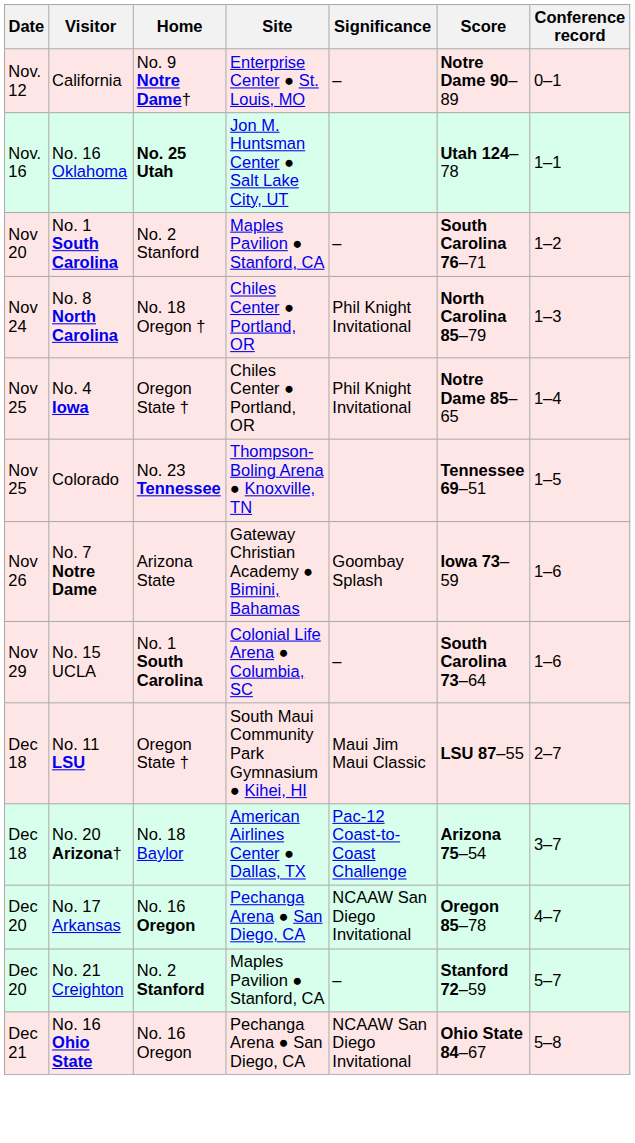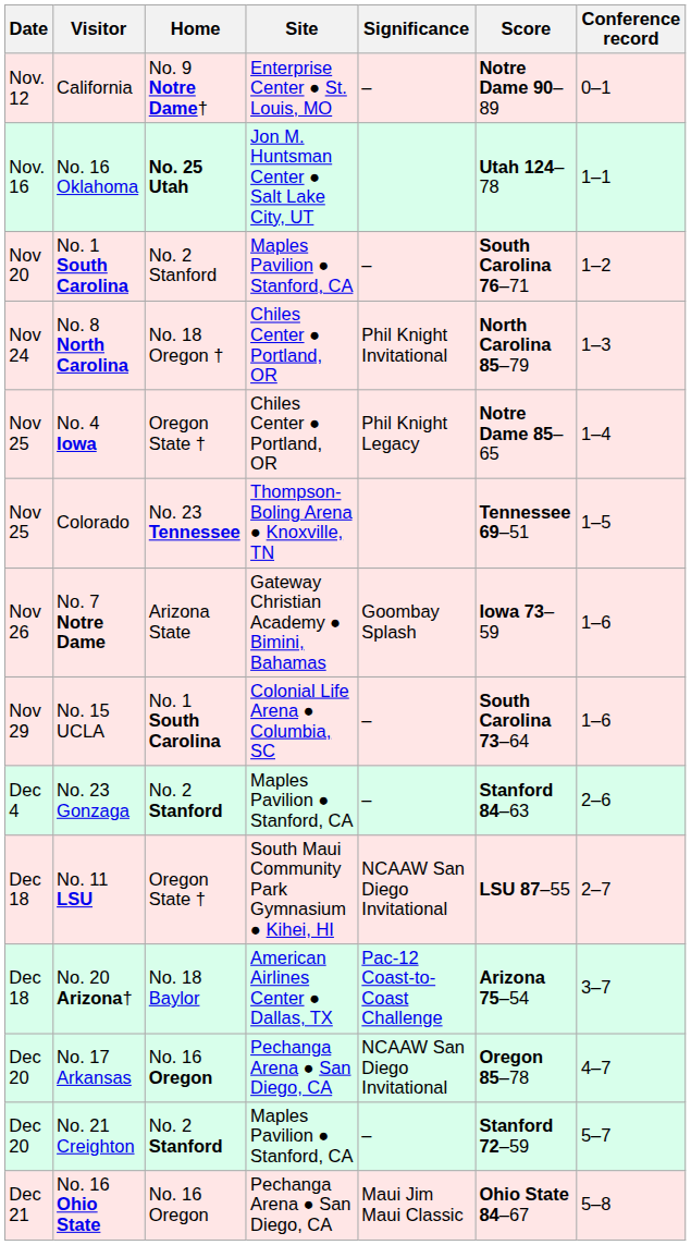No. 4 Iowa | Significance: Phil Knight Invitational -> Phil Knight Legacy
+ row: Dec 4 | No. 23 Gonzaga | No. 2 Stanford | Maples Pavilion ● Stanford, CA | – | Stanford 84–63 | 2–6
No. 11 LSU | Significance: Maui Jim Maui Classic -> NCAAW San Diego Invitational
No. 16 Ohio State | Significance: NCAAW San Diego Invitational -> Maui Jim Maui Classic
